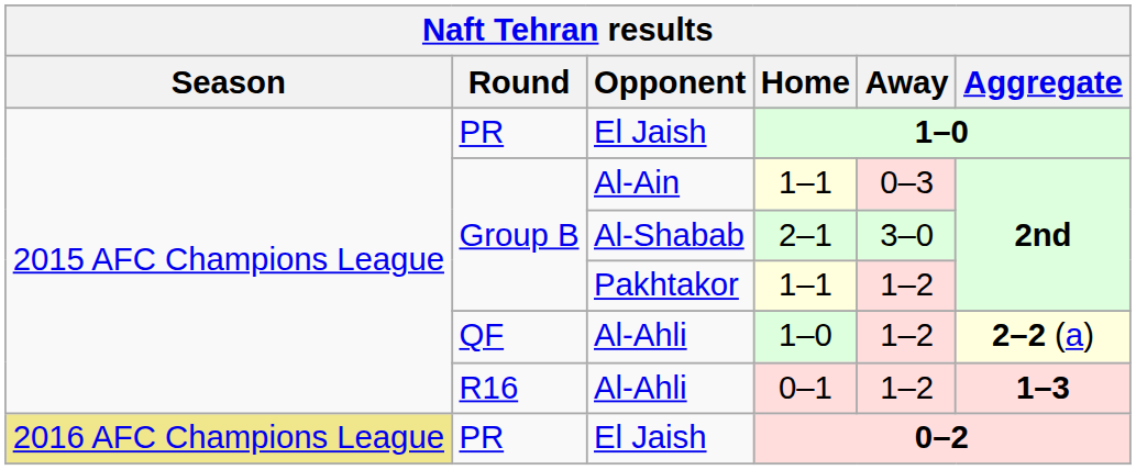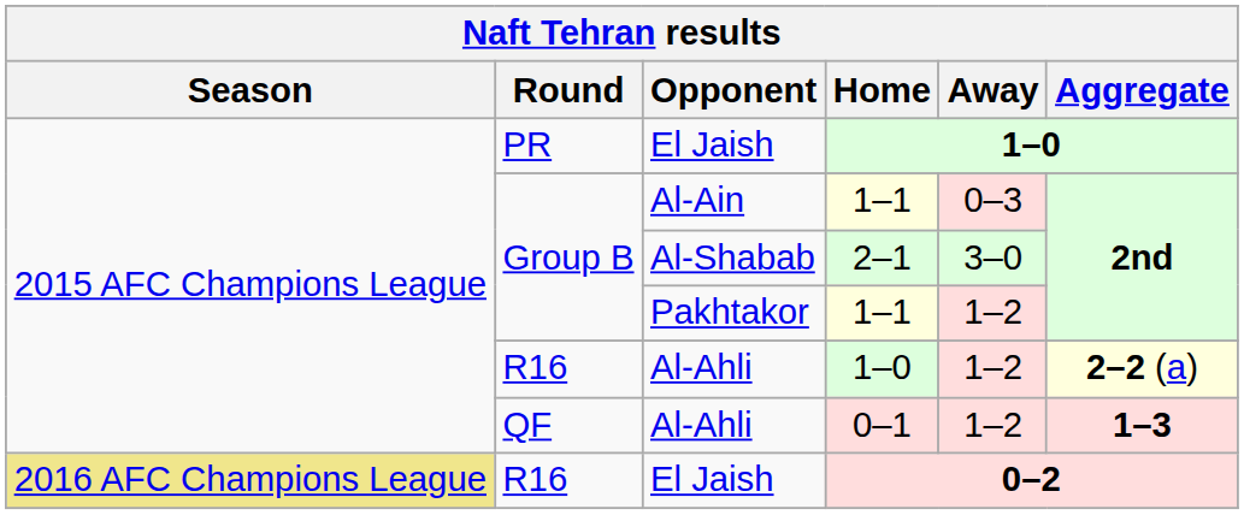Al-Ahli / 1–0 | Round: QF -> R16
Al-Ahli / 0–1 | Round: R16 -> QF
El Jaish / 0–2 | Round: PR -> R16
